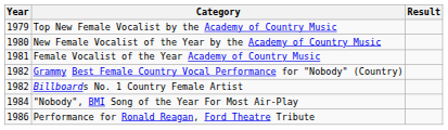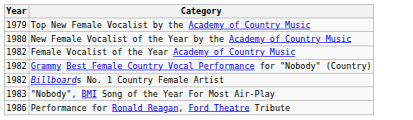- column: Result
Female Vocalist of the Year Academy of Country Music | Year: 1981 -> 1982
"Nobody", BMI Song of the Year For Most Air-Play | Year: 1984 -> 1983
